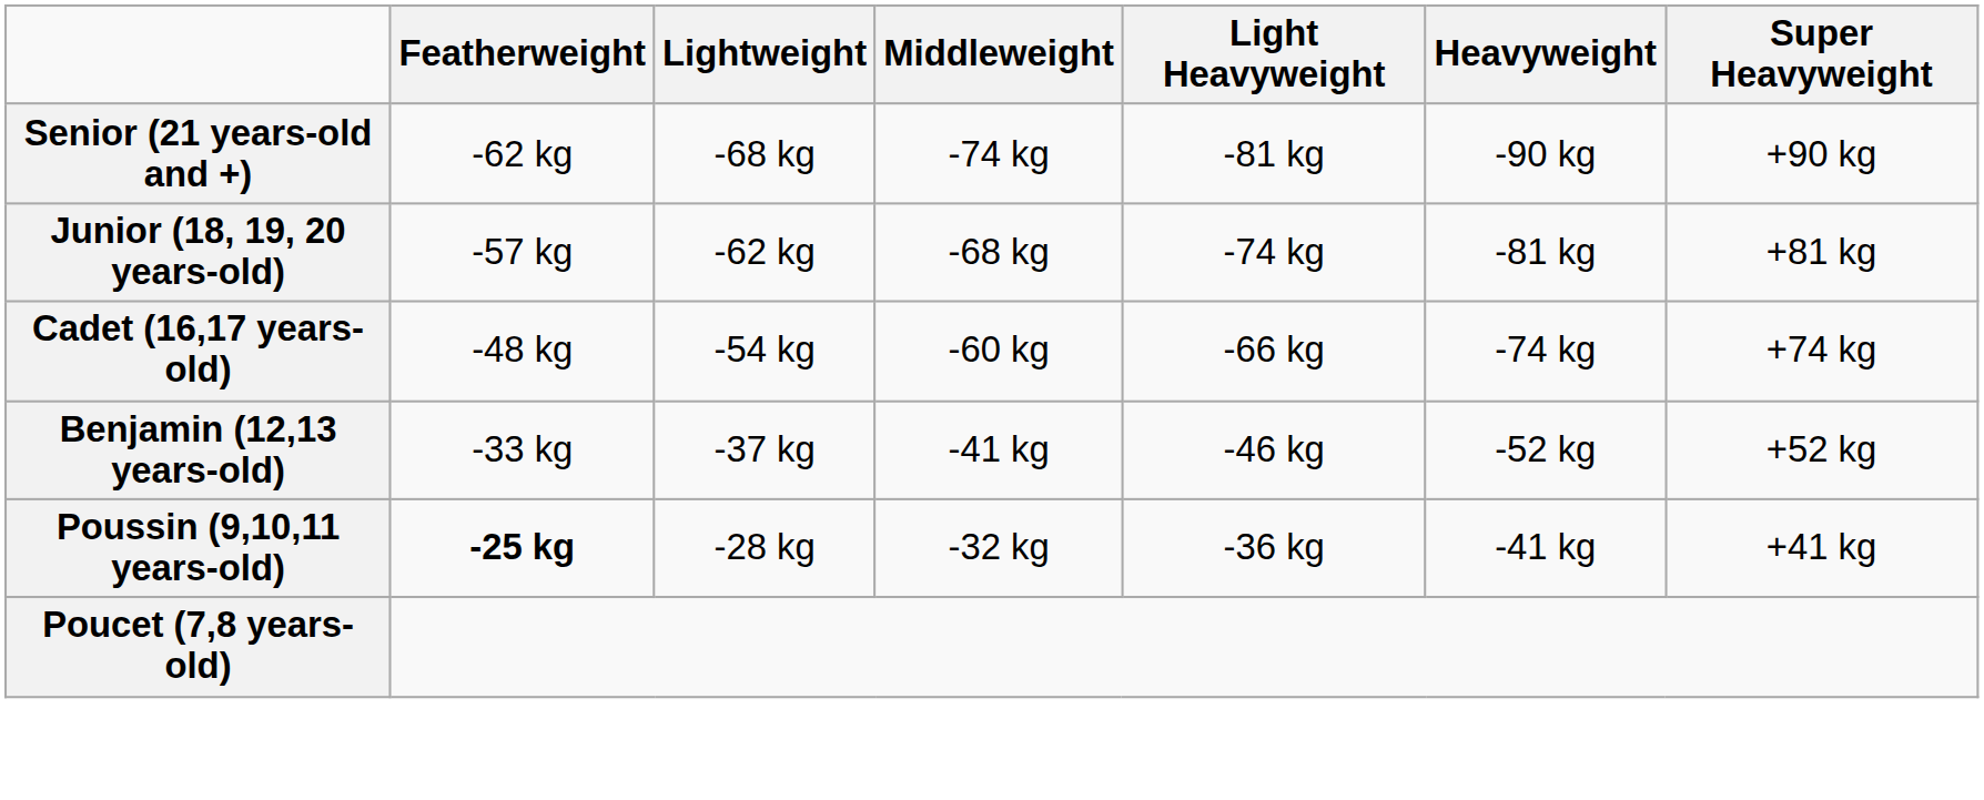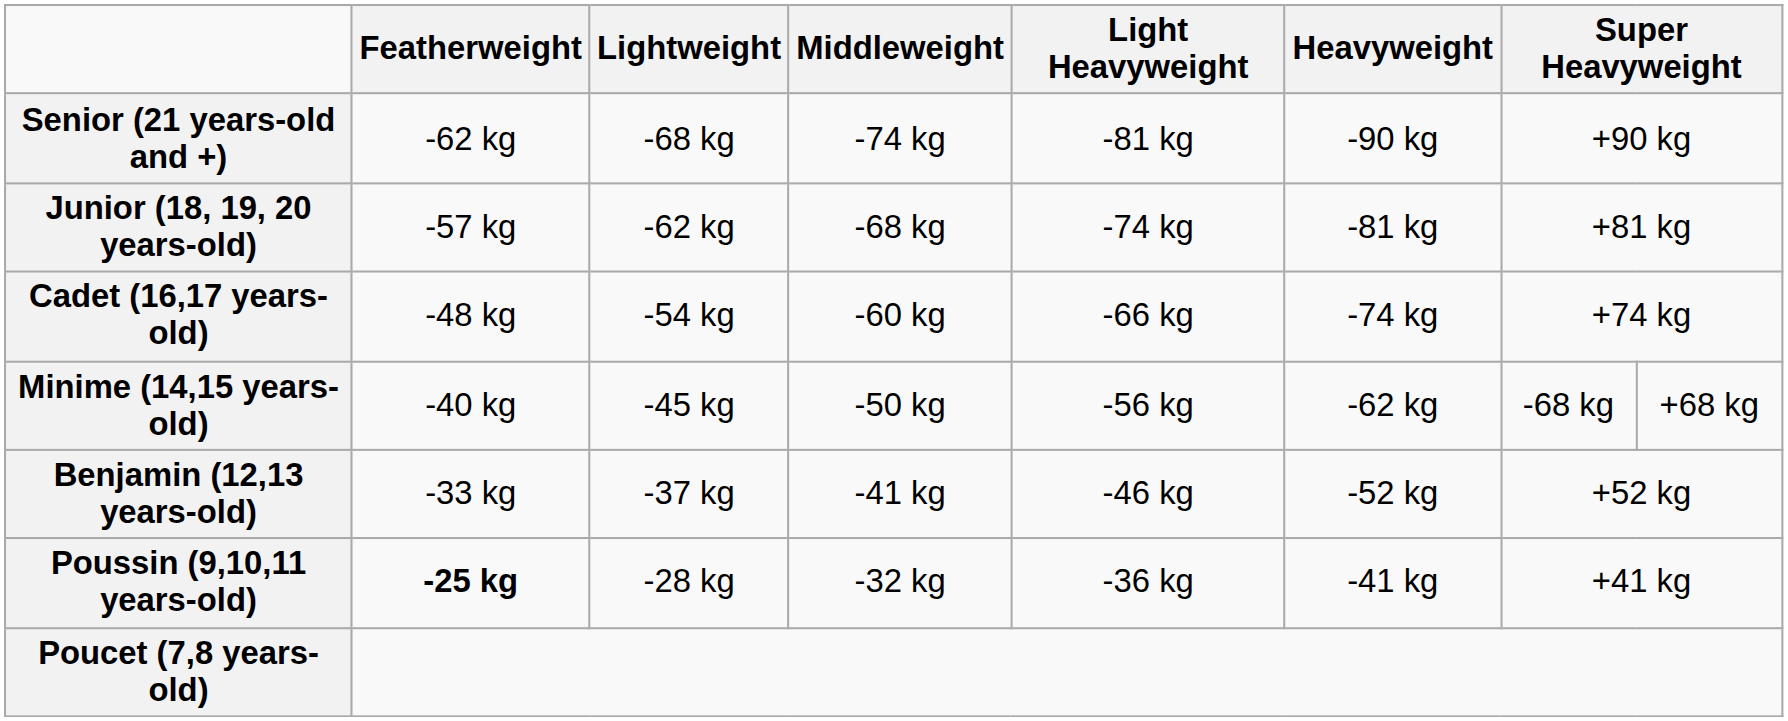+ row: Minime (14,15 years-old) | -40 kg | -45 kg | -50 kg | -56 kg | -62 kg | -68 kg | +68 kg
